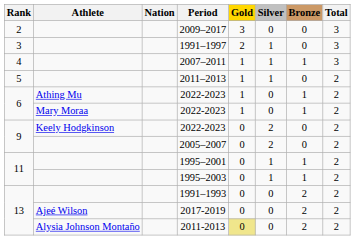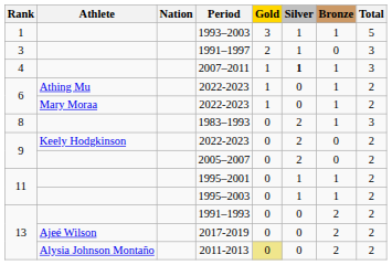+ row: 1 | 1993–2003 | 3 | 1 | 1 | 5
- row: 2 | 2009–2017 | 3 | 0 | 0 | 3
2007–2011 | Silver: normal -> bold
- row: 5 | 2011–2013 | 1 | 1 | 0 | 2
+ row: 8 | 1983–1993 | 0 | 2 | 1 | 3
